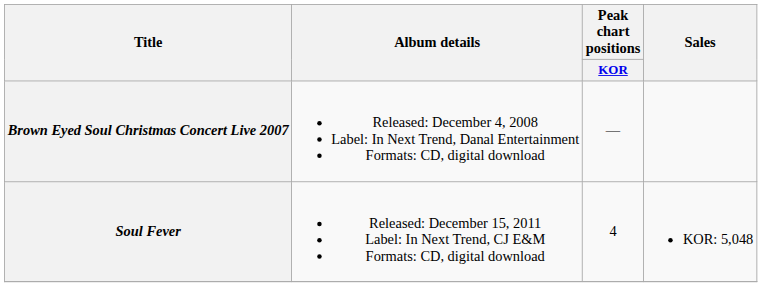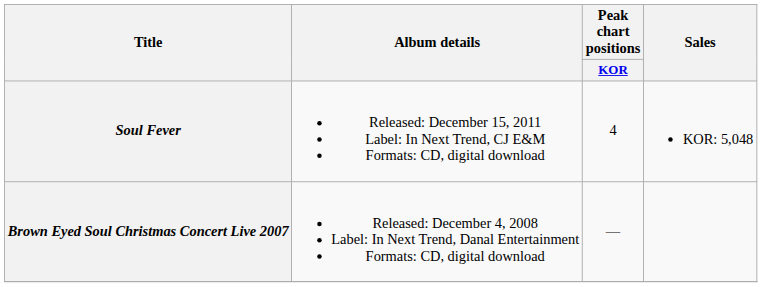rows swapped: Brown Eyed Soul Christmas Concert Live 2007 <-> Soul Fever
